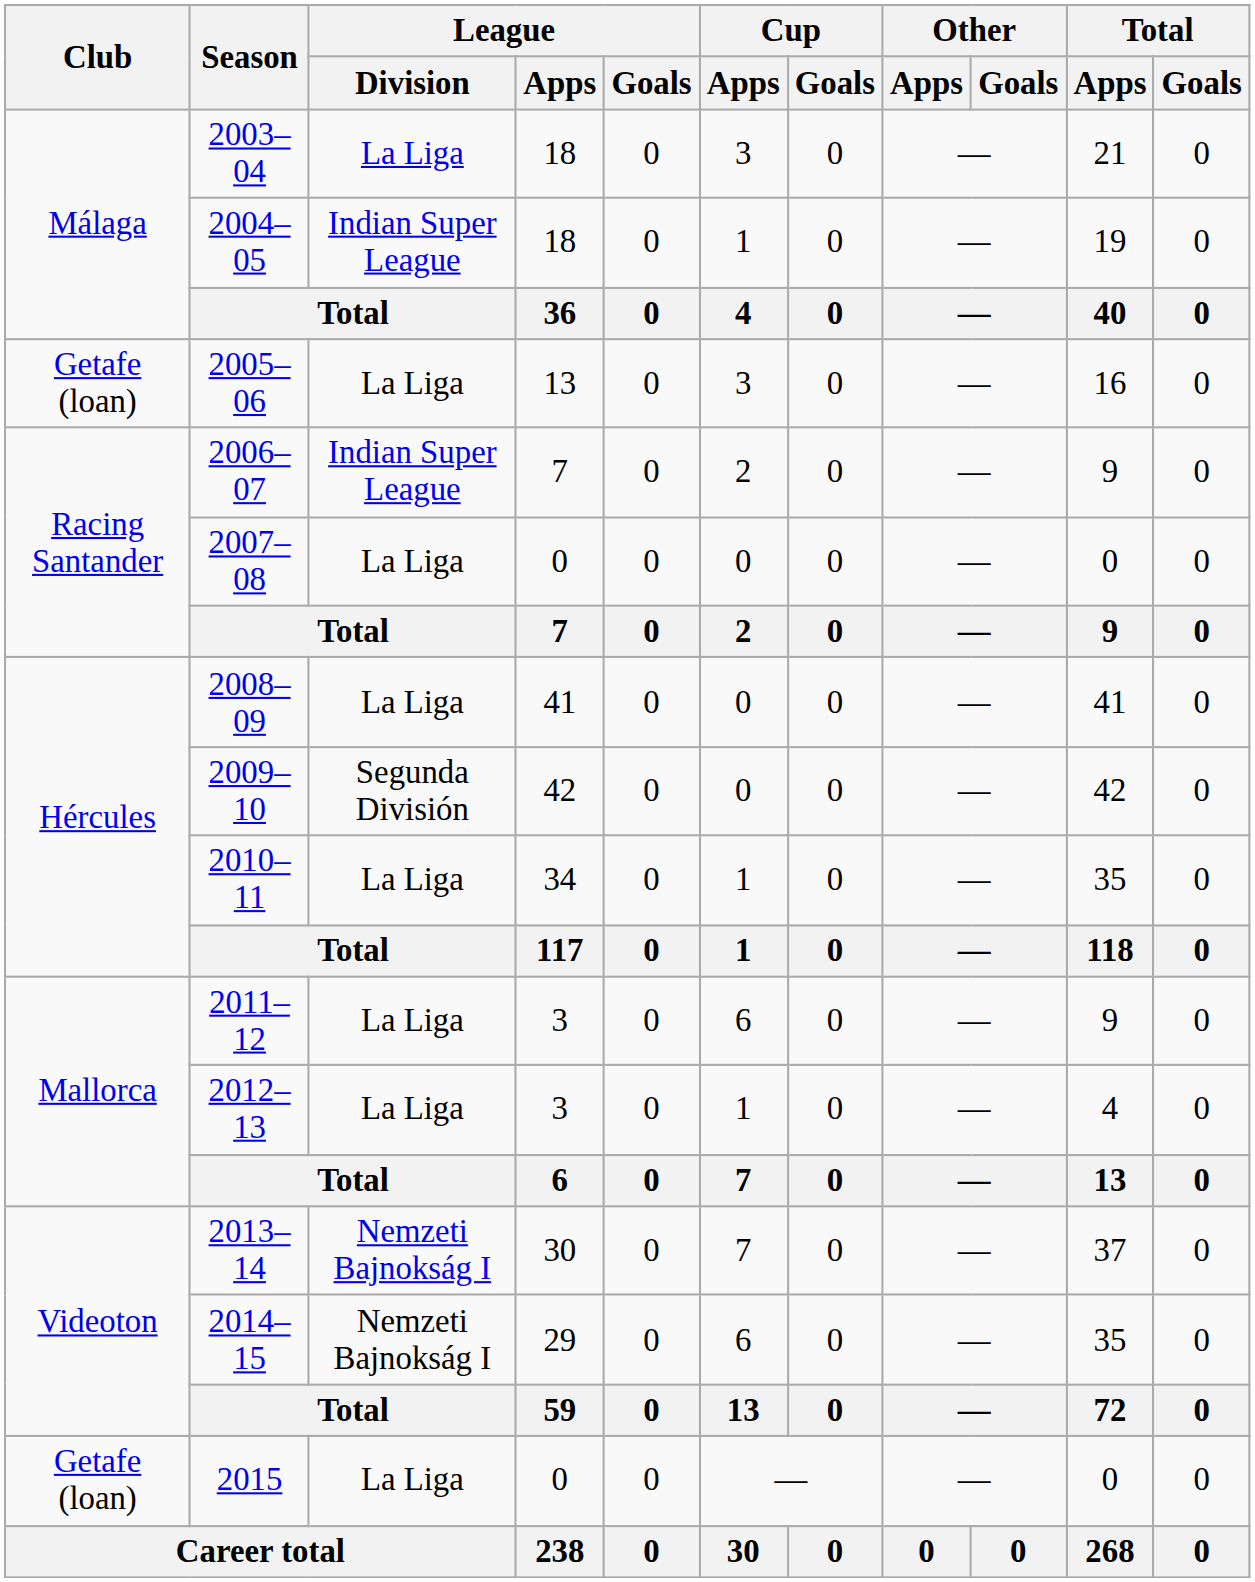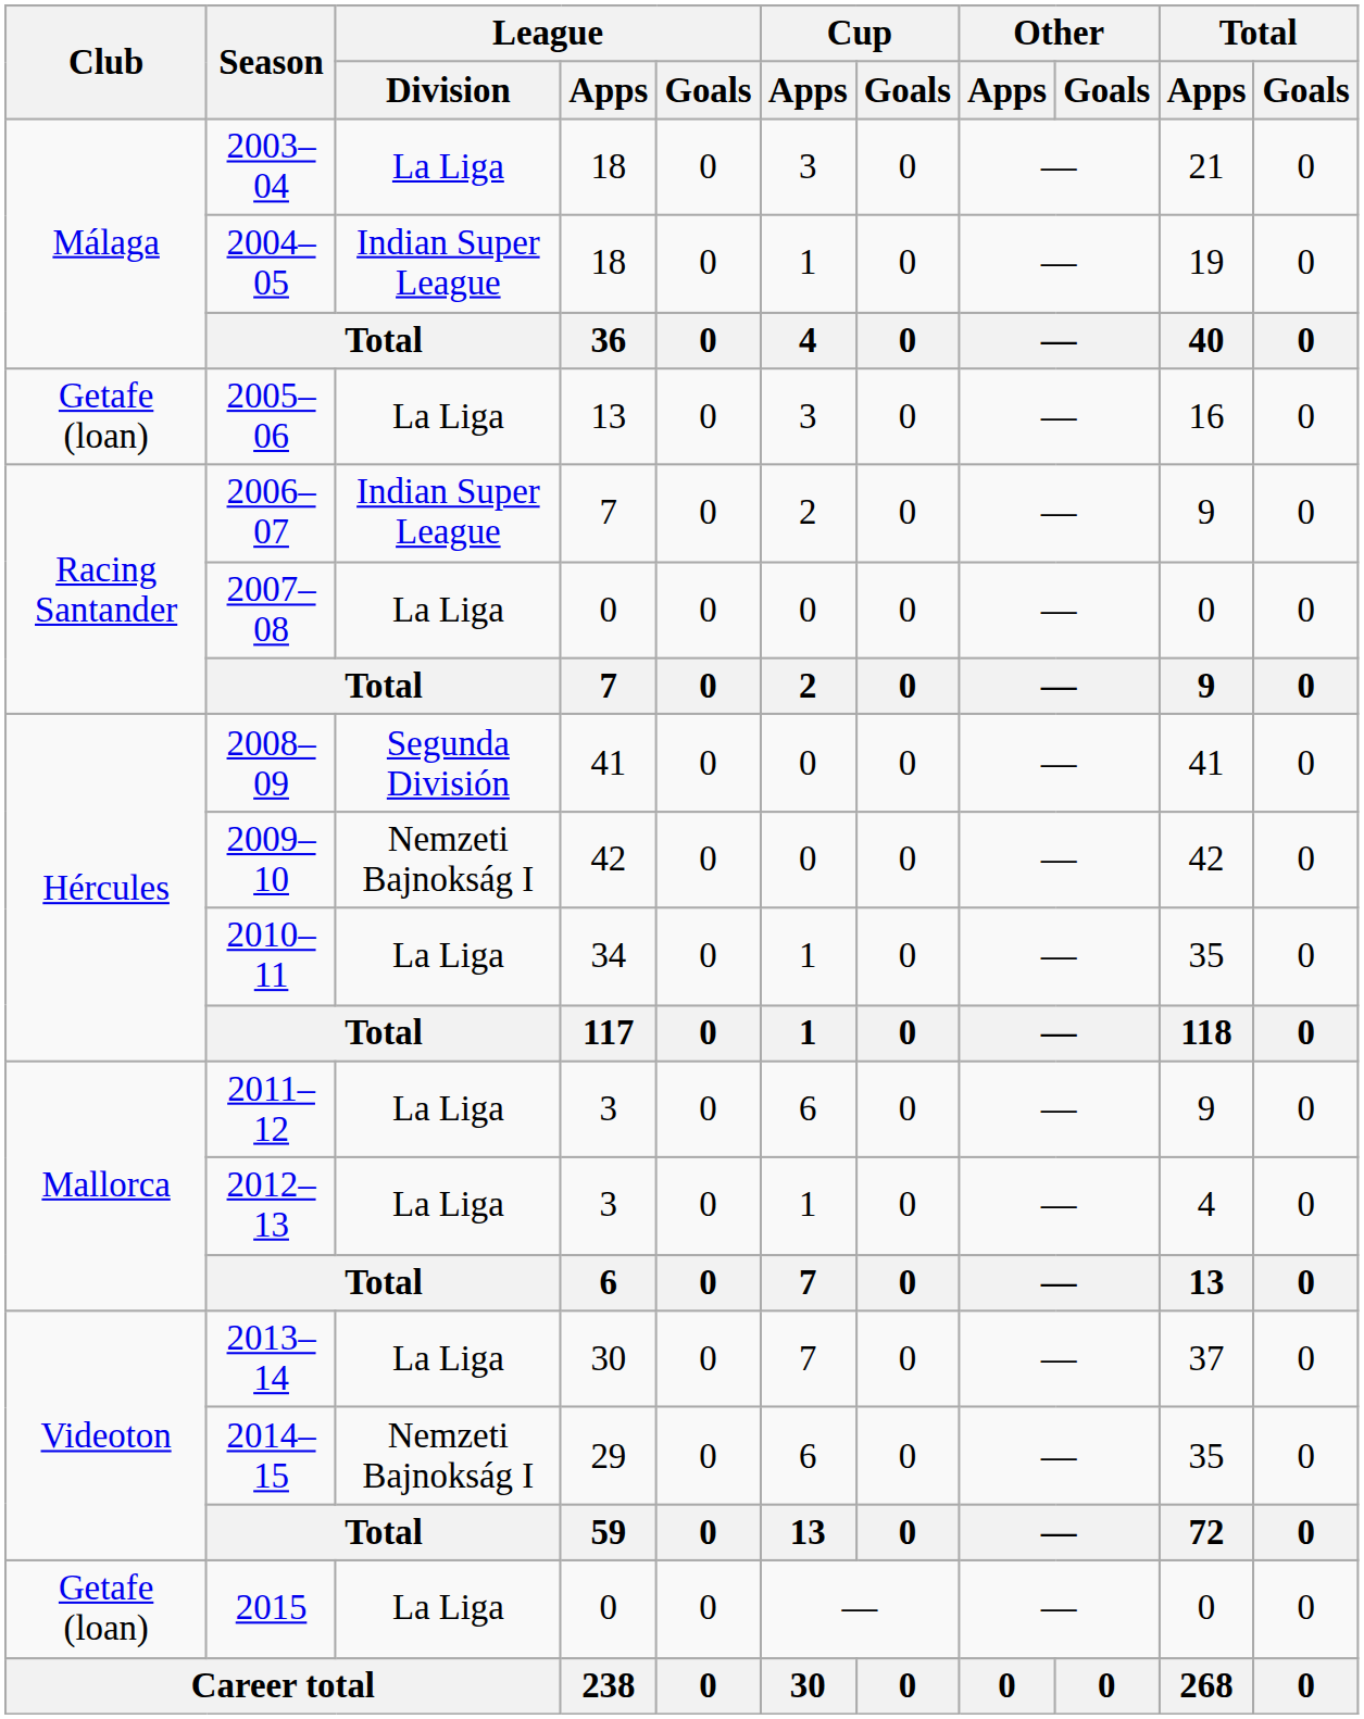2008–09 | League / Division: La Liga -> Segunda División
2009–10 | League / Division: Segunda División -> Nemzeti Bajnokság I
2013–14 | League / Division: Nemzeti Bajnokság I -> La Liga
